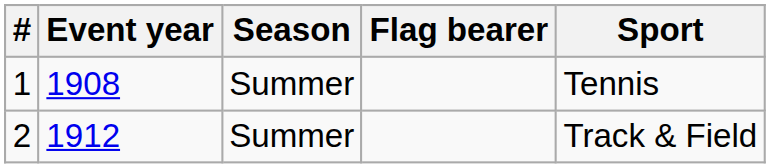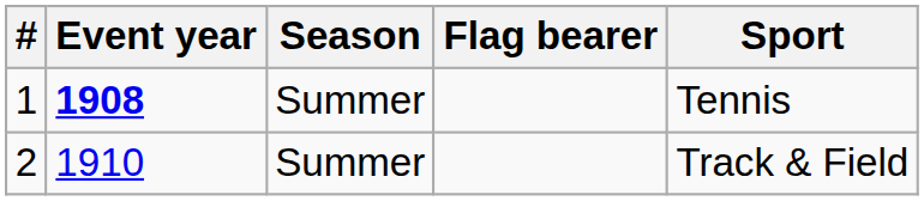1 | Event year: normal -> bold
2 | Event year: 1912 -> 1910
